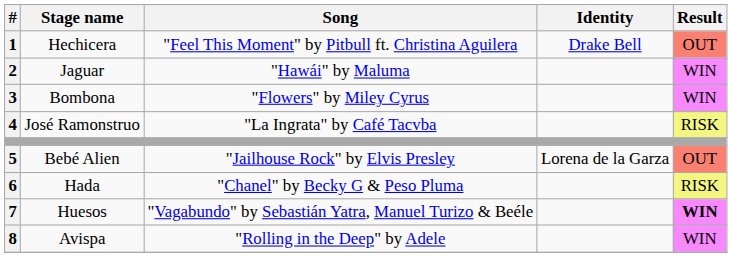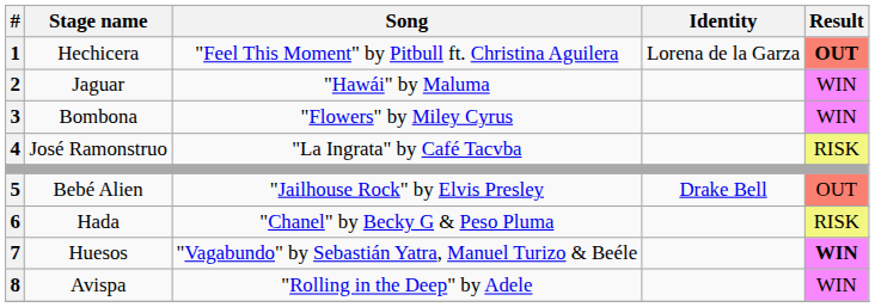Hechicera | Identity: Drake Bell -> Lorena de la Garza
Hechicera | Result: normal -> bold
Bebé Alien | Identity: Lorena de la Garza -> Drake Bell
